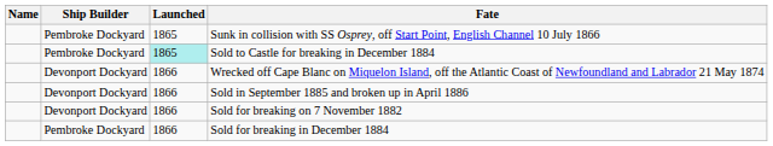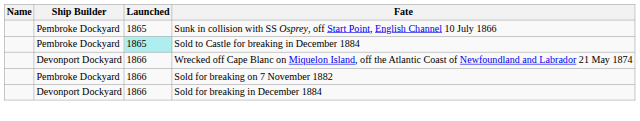- row: Devonport Dockyard | 1866 | Sold in September 1885 and broken up in April 1886
Sold for breaking on 7 November 1882 | Ship Builder: Devonport Dockyard -> Pembroke Dockyard
Sold for breaking in December 1884 | Ship Builder: Pembroke Dockyard -> Devonport Dockyard
